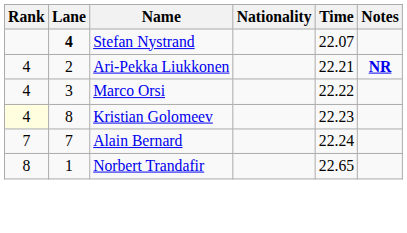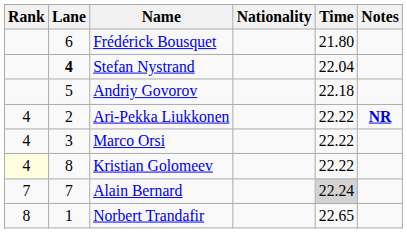+ row: 6 | Frédérick Bousquet | 21.80
Stefan Nystrand | Time: 22.07 -> 22.04
+ row: 5 | Andriy Govorov | 22.18
Ari-Pekka Liukkonen | Time: 22.21 -> 22.22
Kristian Golomeev | Time: 22.23 -> 22.22
Alain Bernard | Time: no background -> lightgrey background
